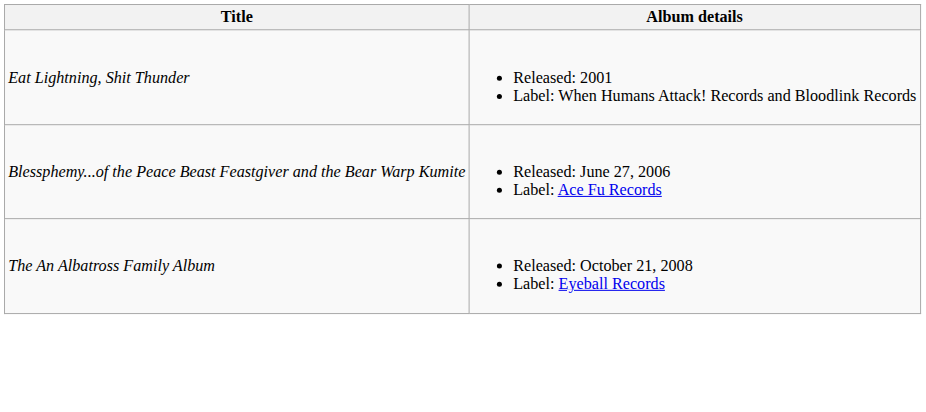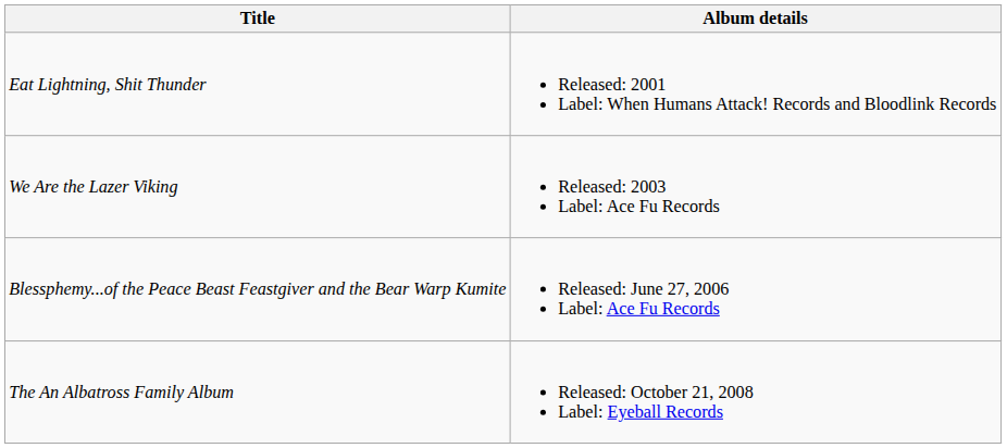+ row: We Are the Lazer Viking | Released: 2003 Label: Ace Fu Records
